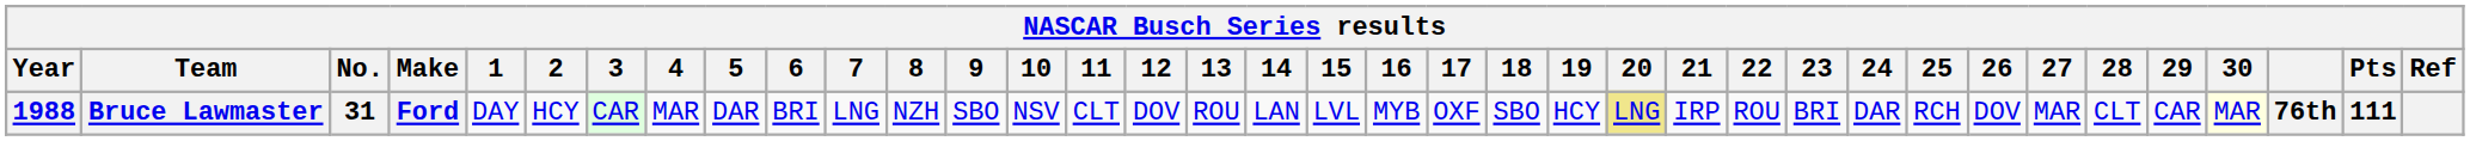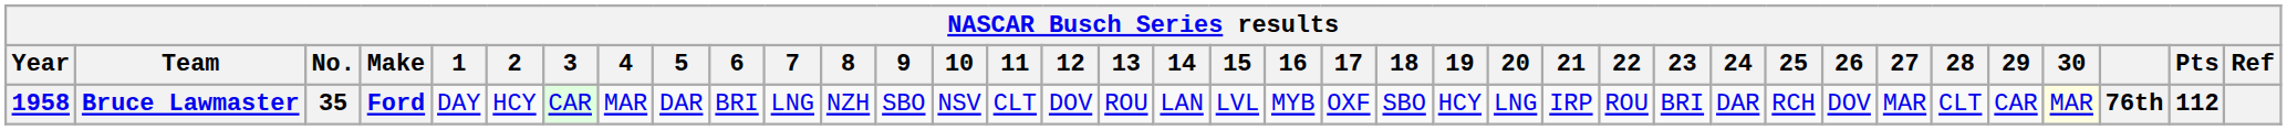Bruce Lawmaster | Year: 1988 -> 1958
Bruce Lawmaster | No.: 31 -> 35
Bruce Lawmaster | 20: khaki background -> no background
Bruce Lawmaster | Pts: 111 -> 112
